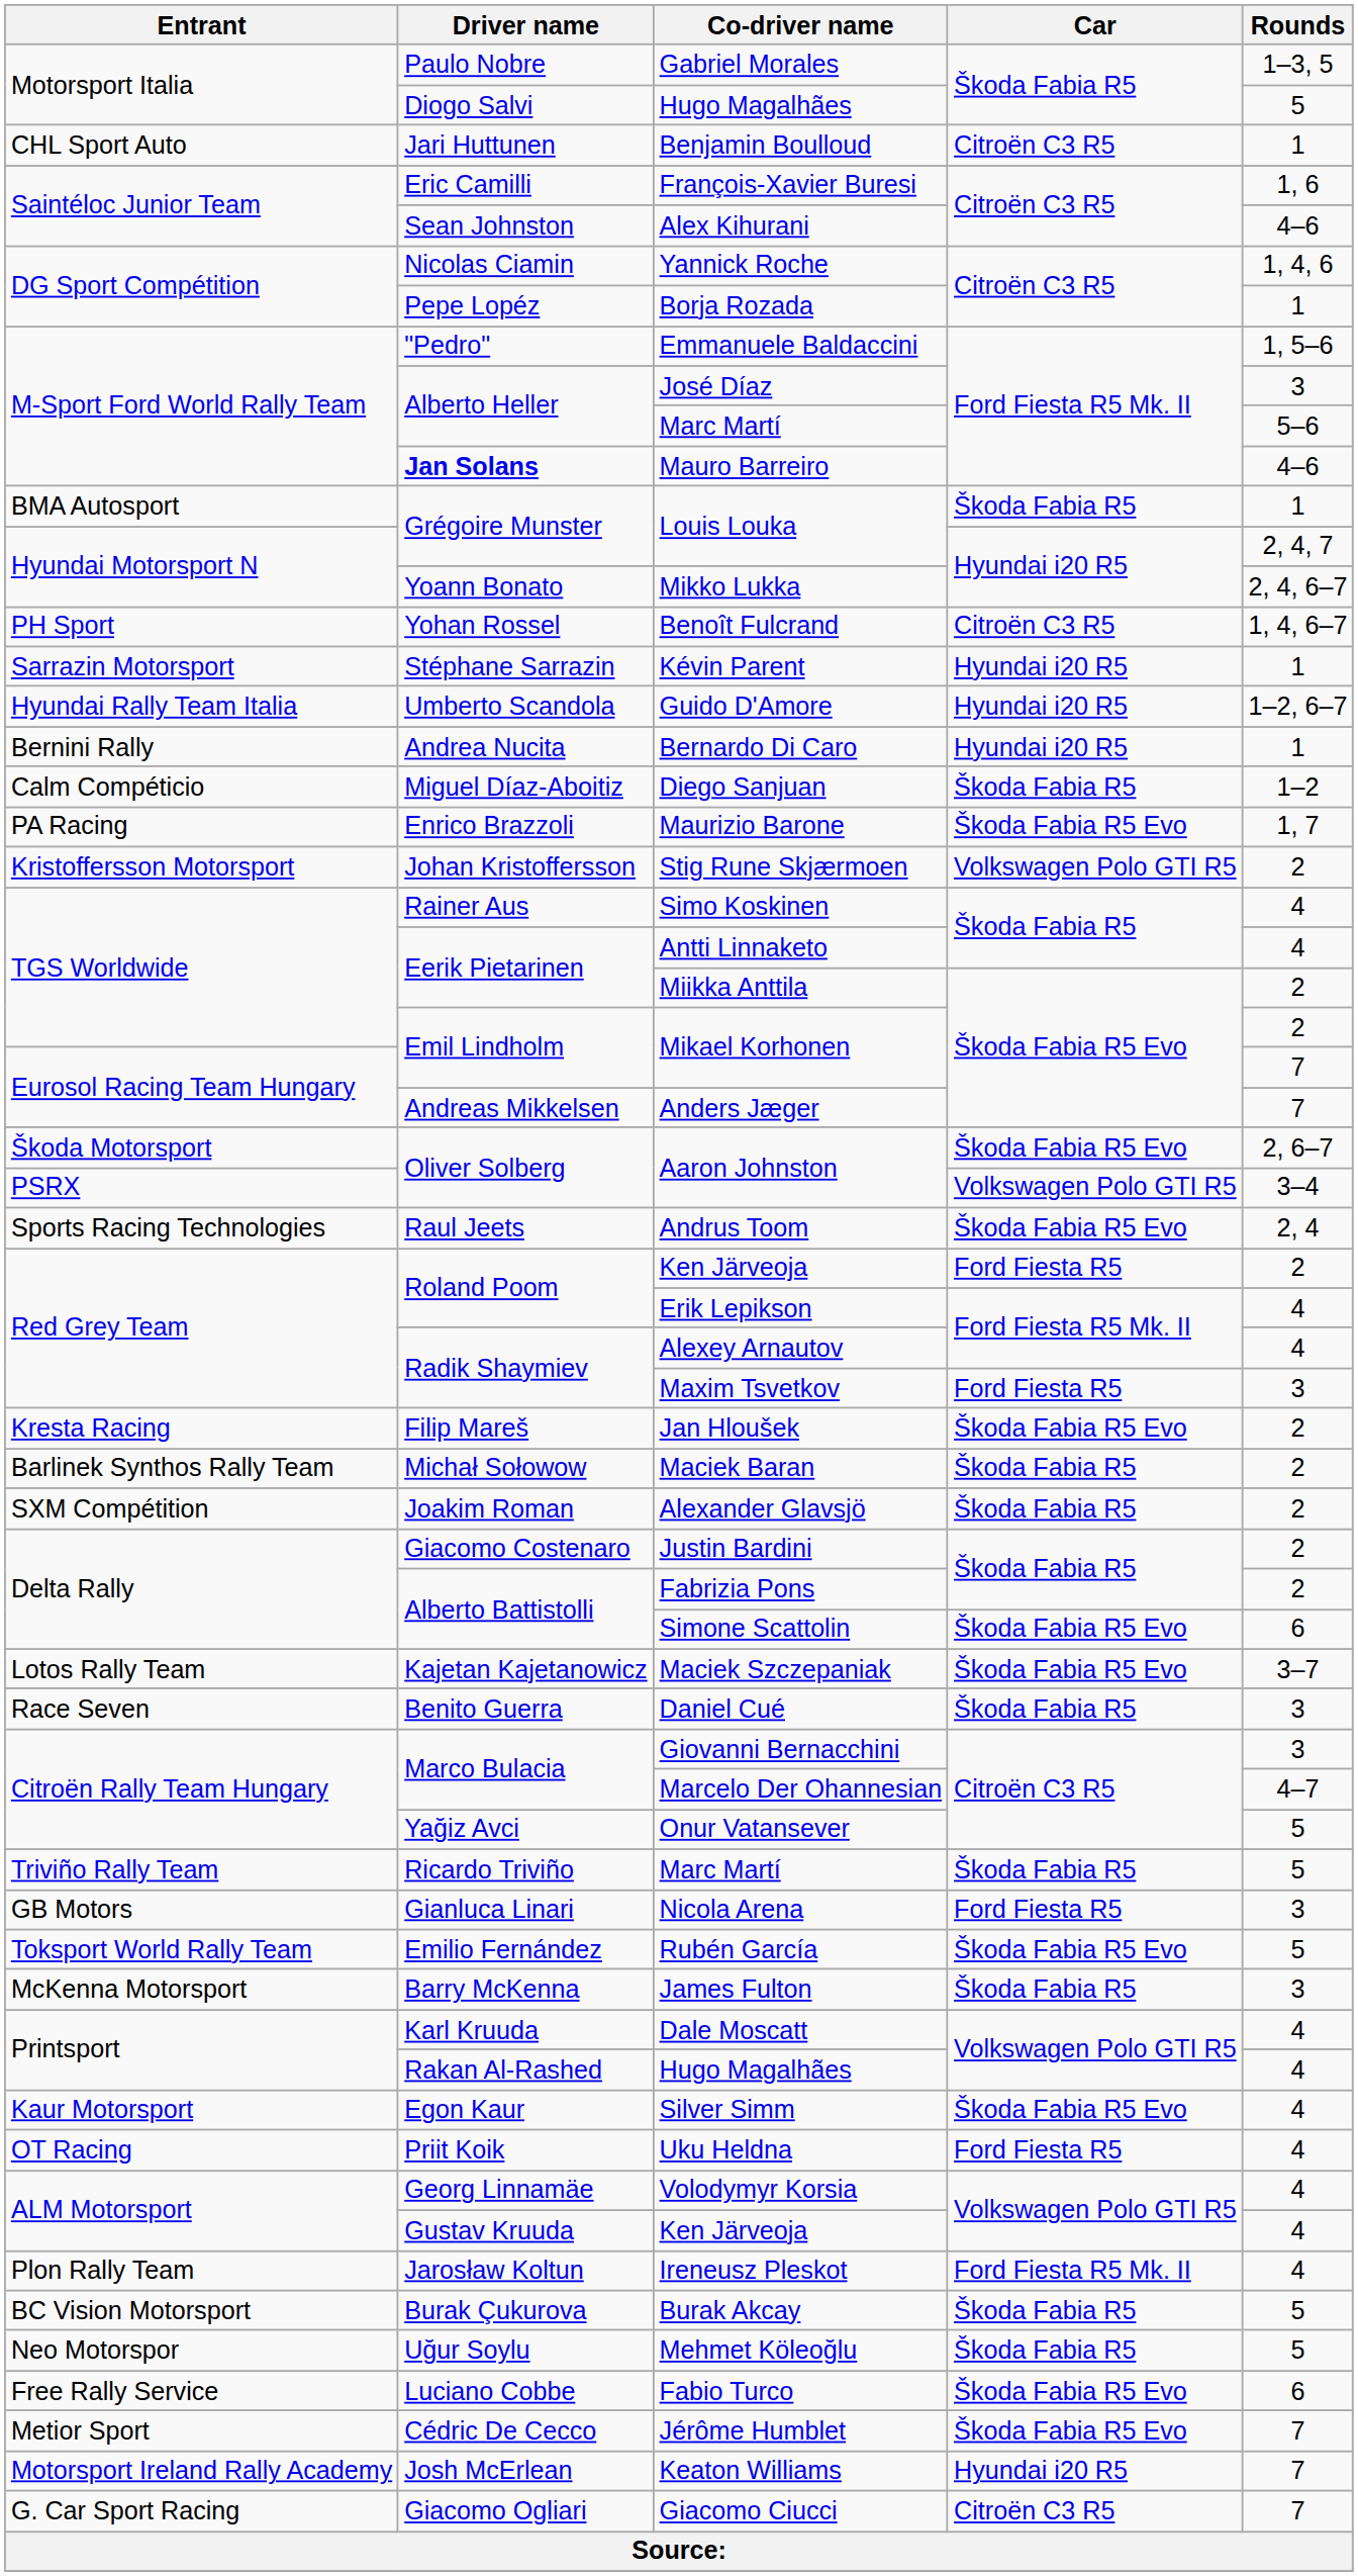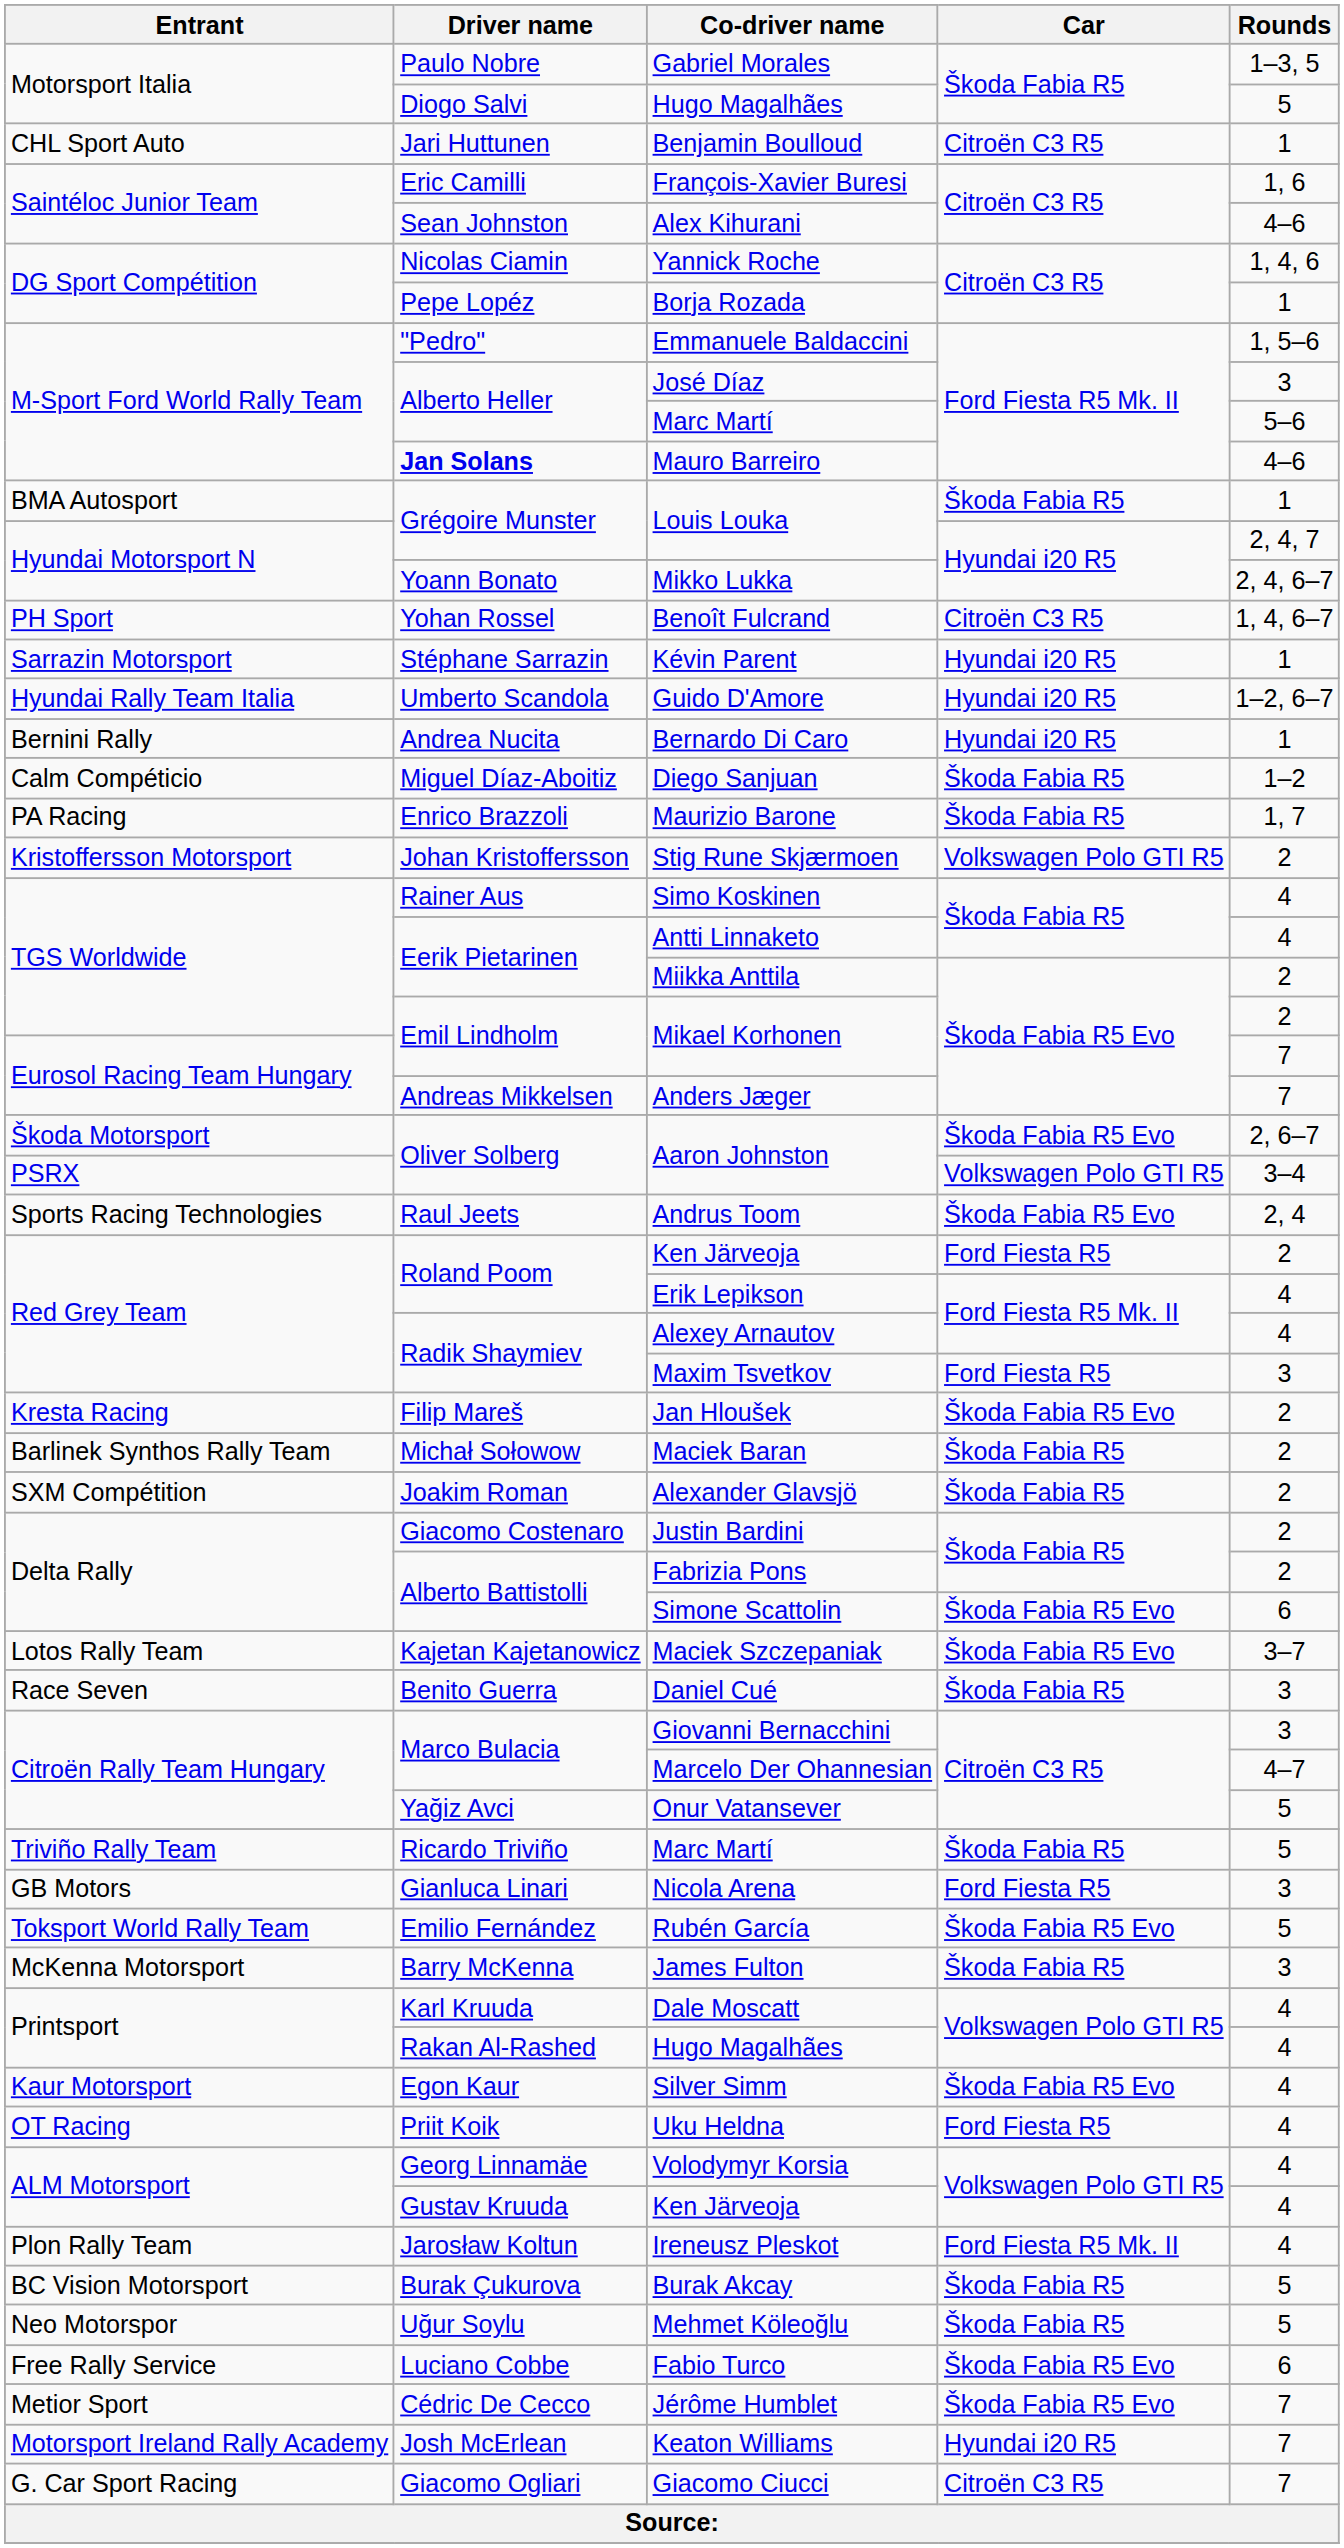Maurizio Barone | Car: Škoda Fabia R5 Evo -> Škoda Fabia R5
